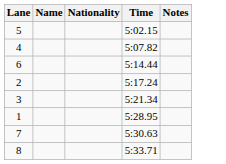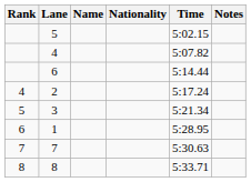+ column: Rank | 4 | 5 | 6 | 7 | 8
